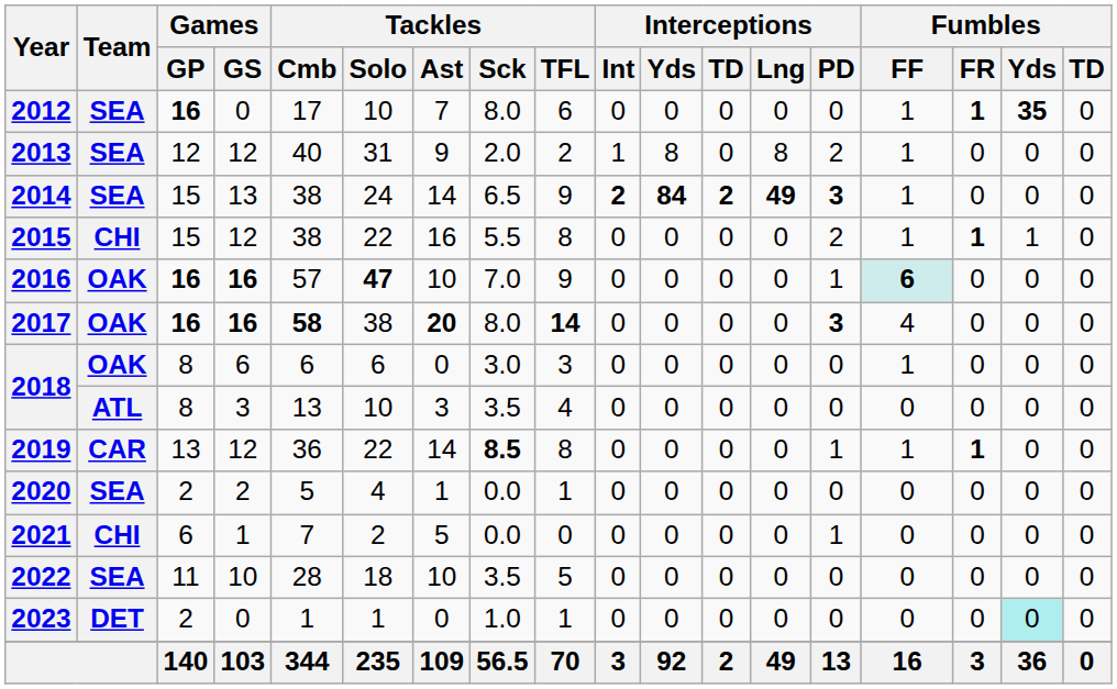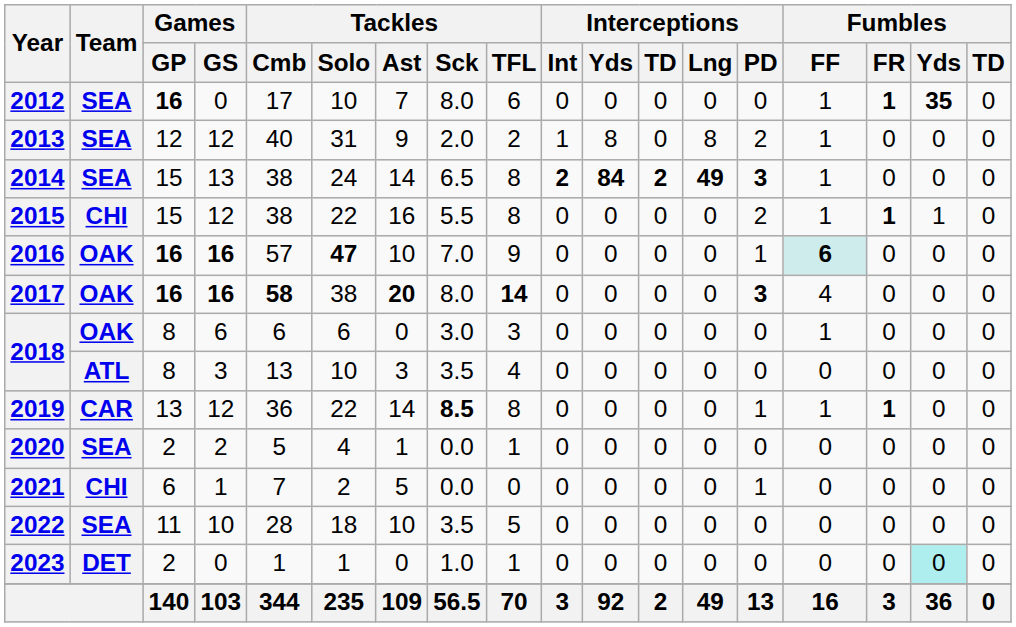2014 | Tackles / TFL: 9 -> 8
